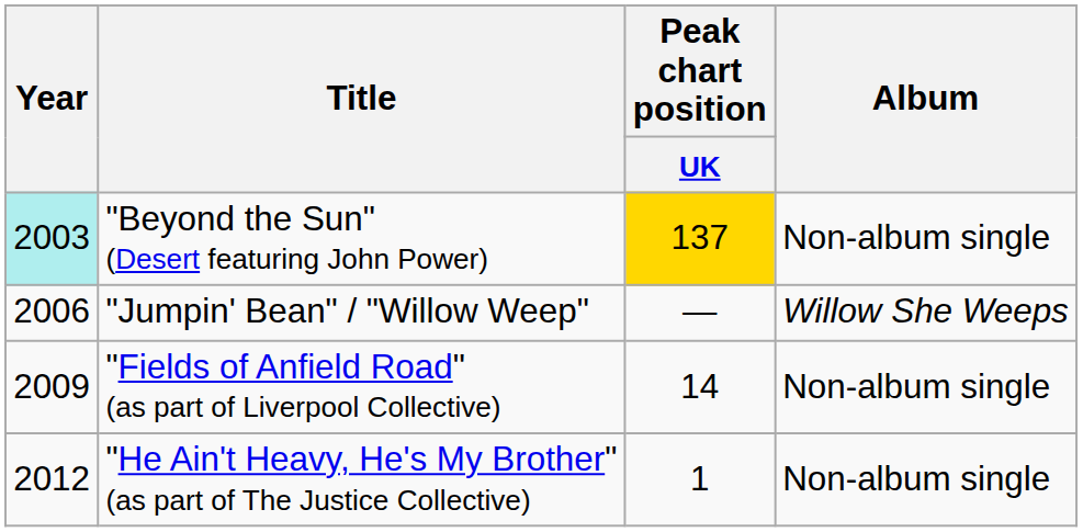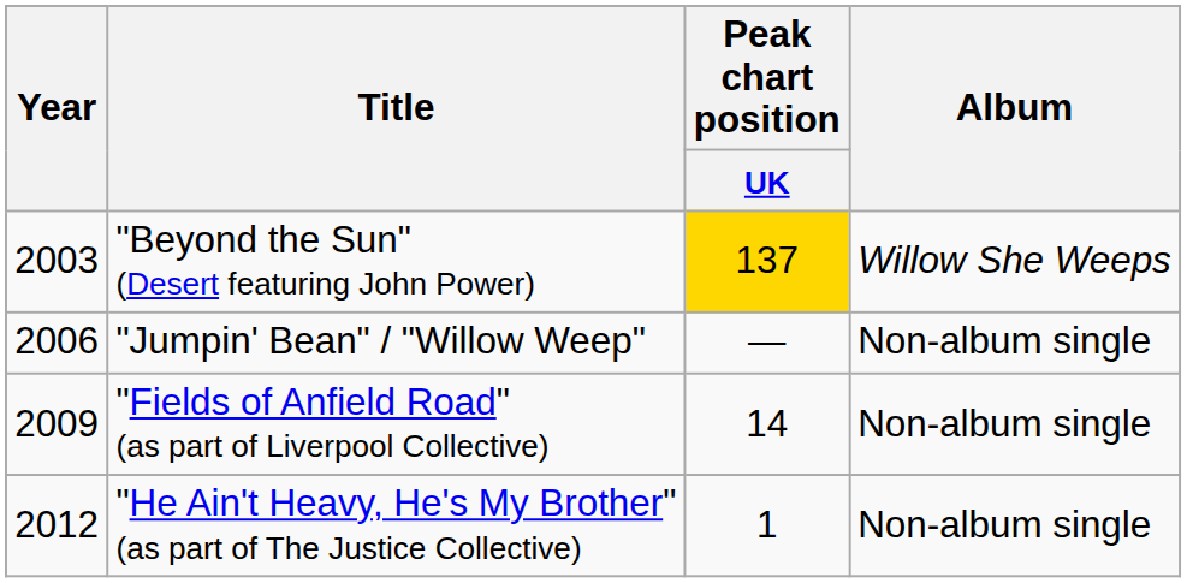"Beyond the Sun" (Desert featuring John Power) | Year: paleturquoise background -> no background
"Beyond the Sun" (Desert featuring John Power) | Album: Non-album single -> Willow She Weeps
"Jumpin' Bean" / "Willow Weep" | Album: Willow She Weeps -> Non-album single
